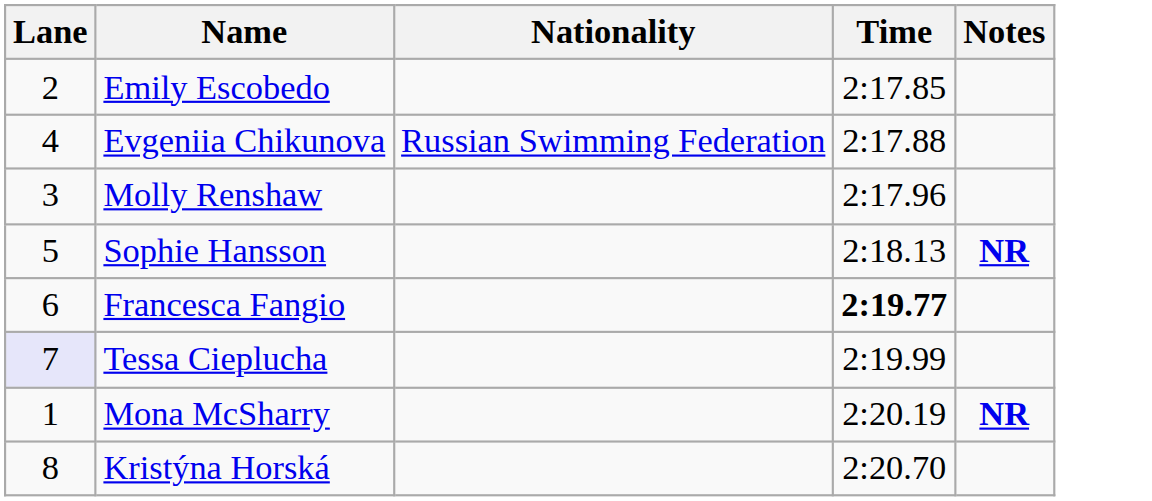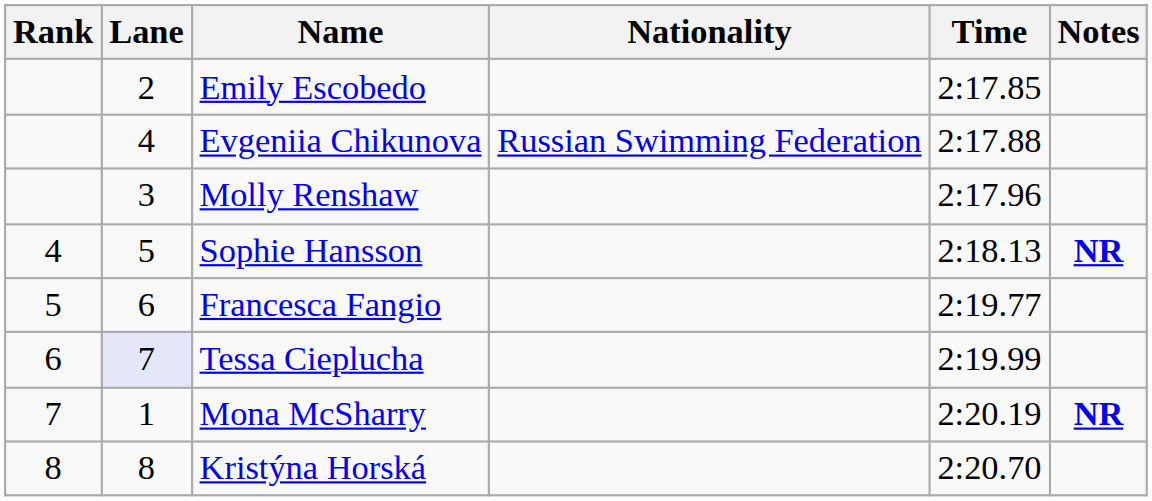+ column: Rank | 4 | 5 | 6 | 7 | 8
Francesca Fangio | Time: bold -> normal
